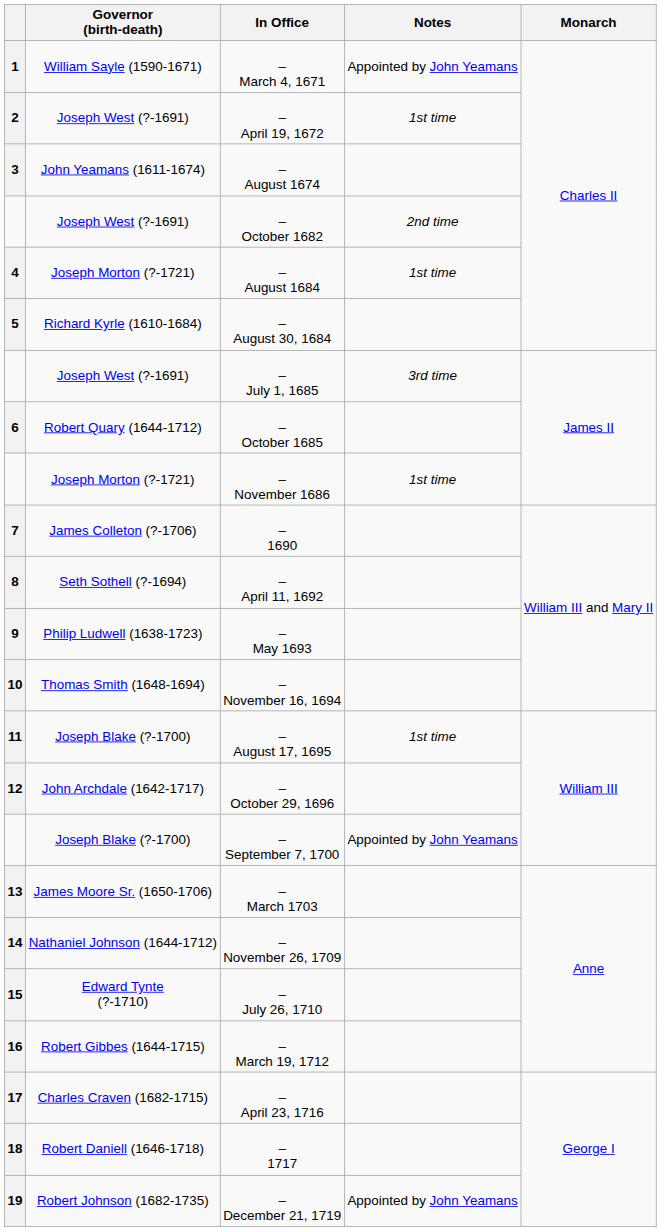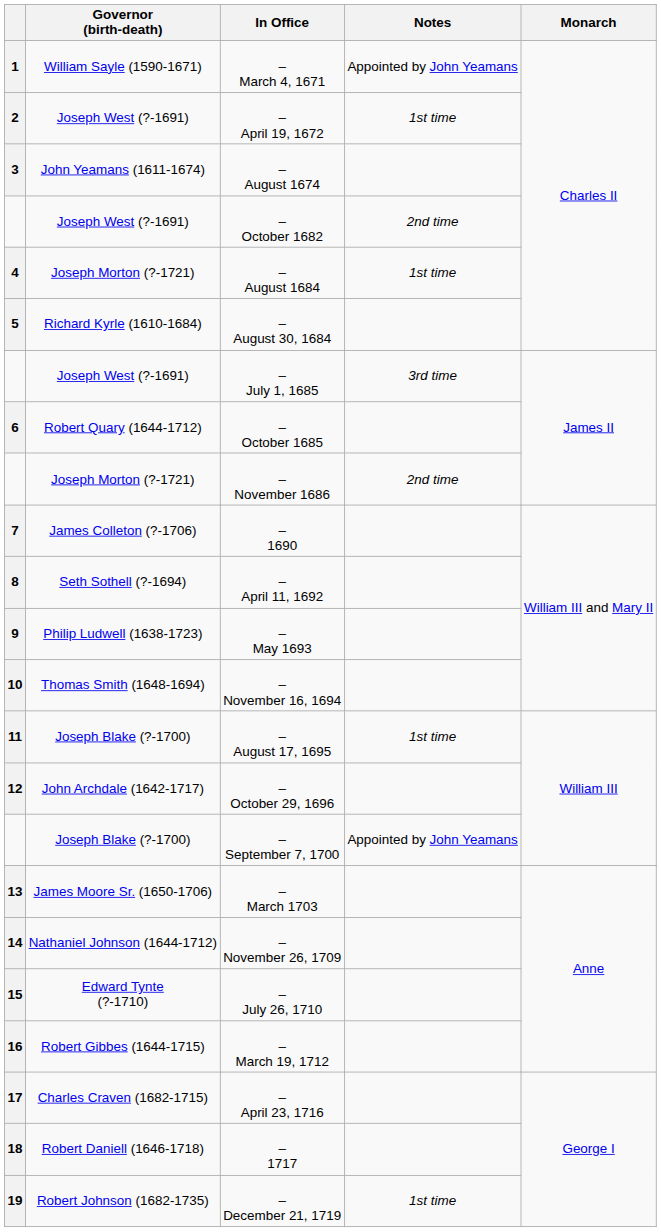– November 1686 | Notes: 1st time -> 2nd time
– December 21, 1719 | Notes: Appointed by John Yeamans -> 1st time
